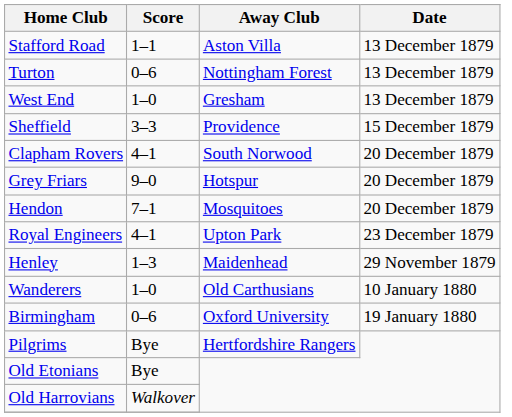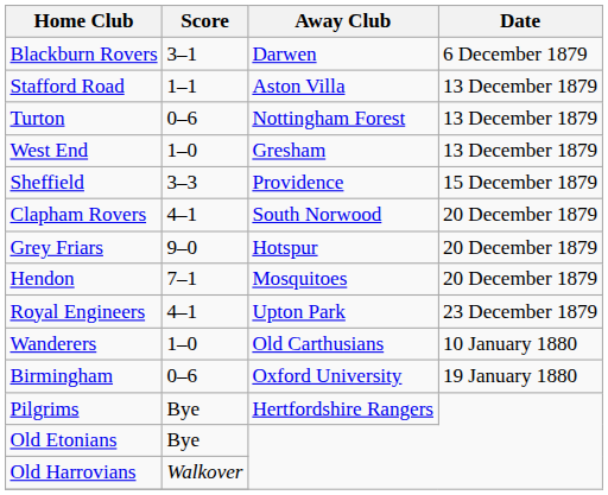+ row: Blackburn Rovers | 3–1 | Darwen | 6 December 1879
- row: Henley | 1–3 | Maidenhead | 29 November 1879
